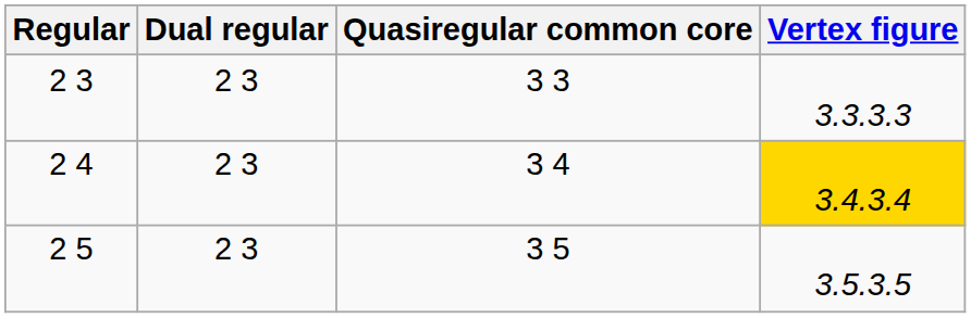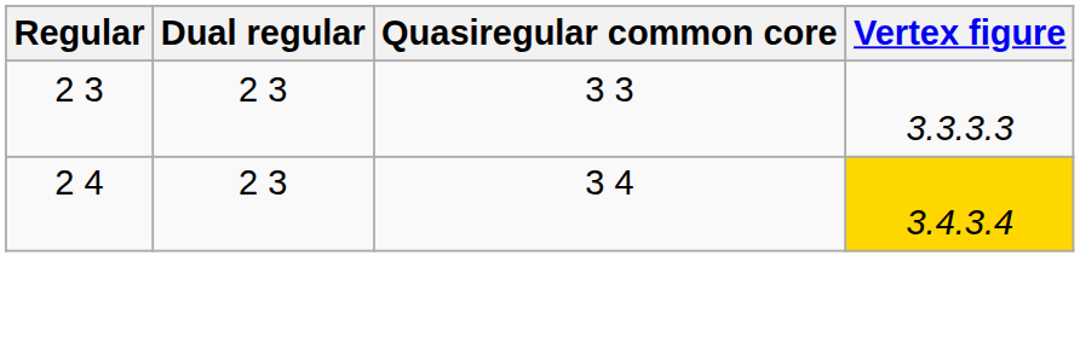- row: 2 5 | 2 3 | 3 5 | 3.5.3.5
